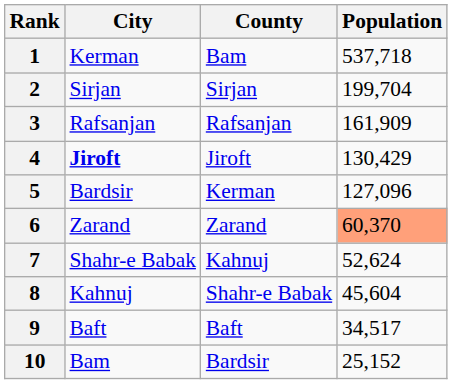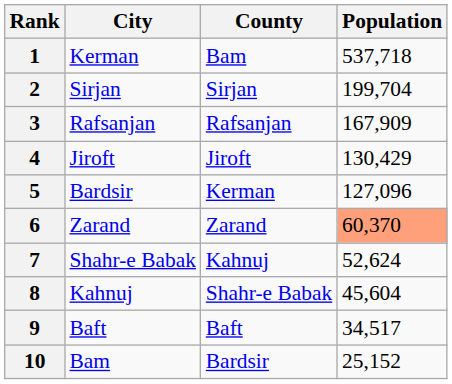3 | Population: 161,909 -> 167,909
4 | City: bold -> normal
